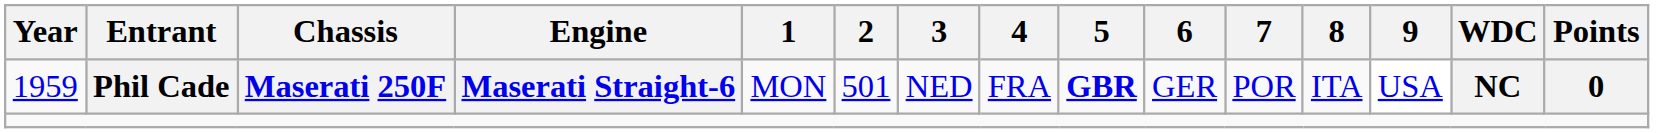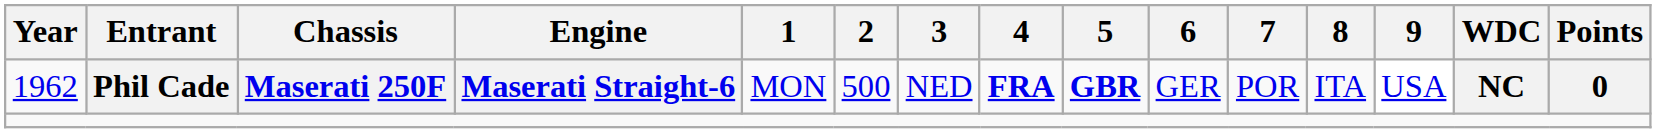Phil Cade | Year: 1959 -> 1962
Phil Cade | 2: 501 -> 500
Phil Cade | 4: normal -> bold
